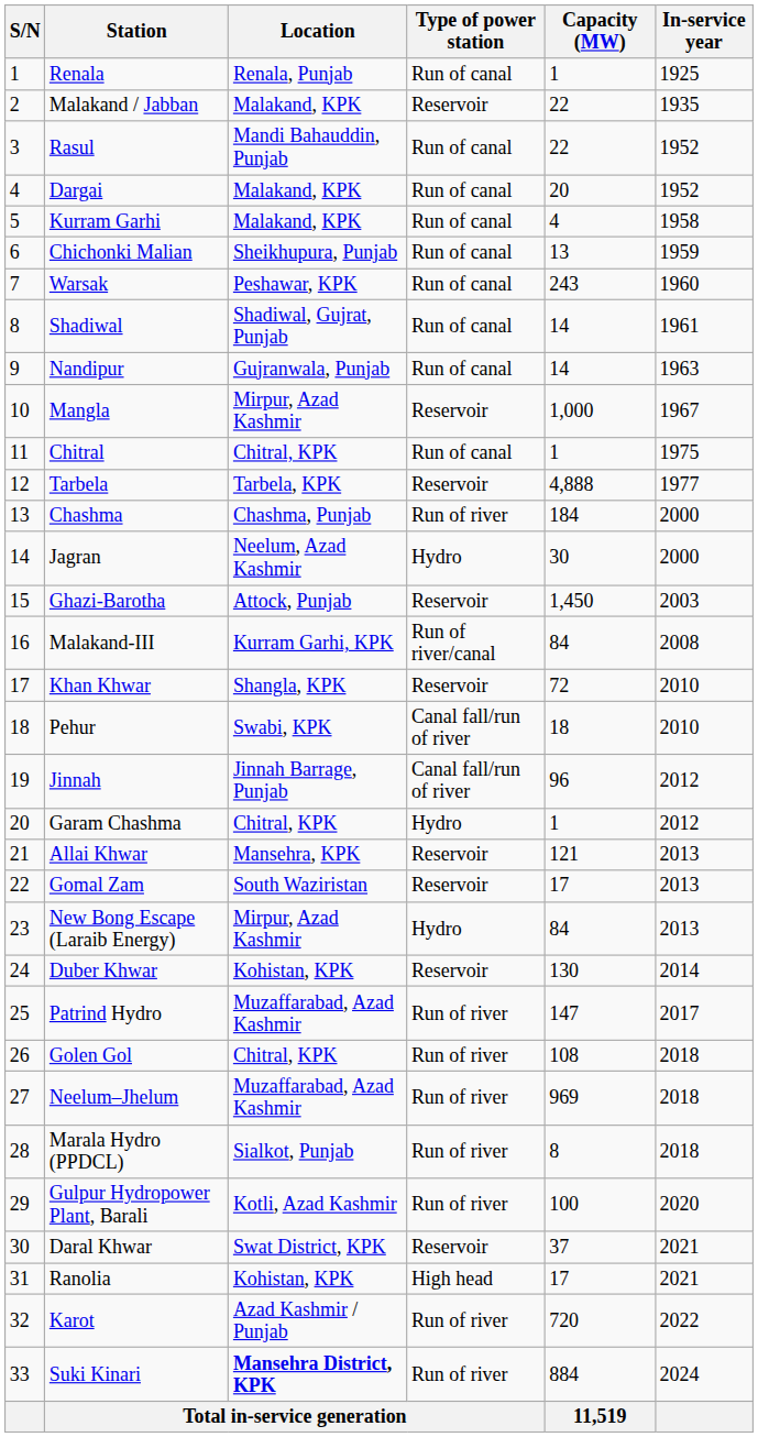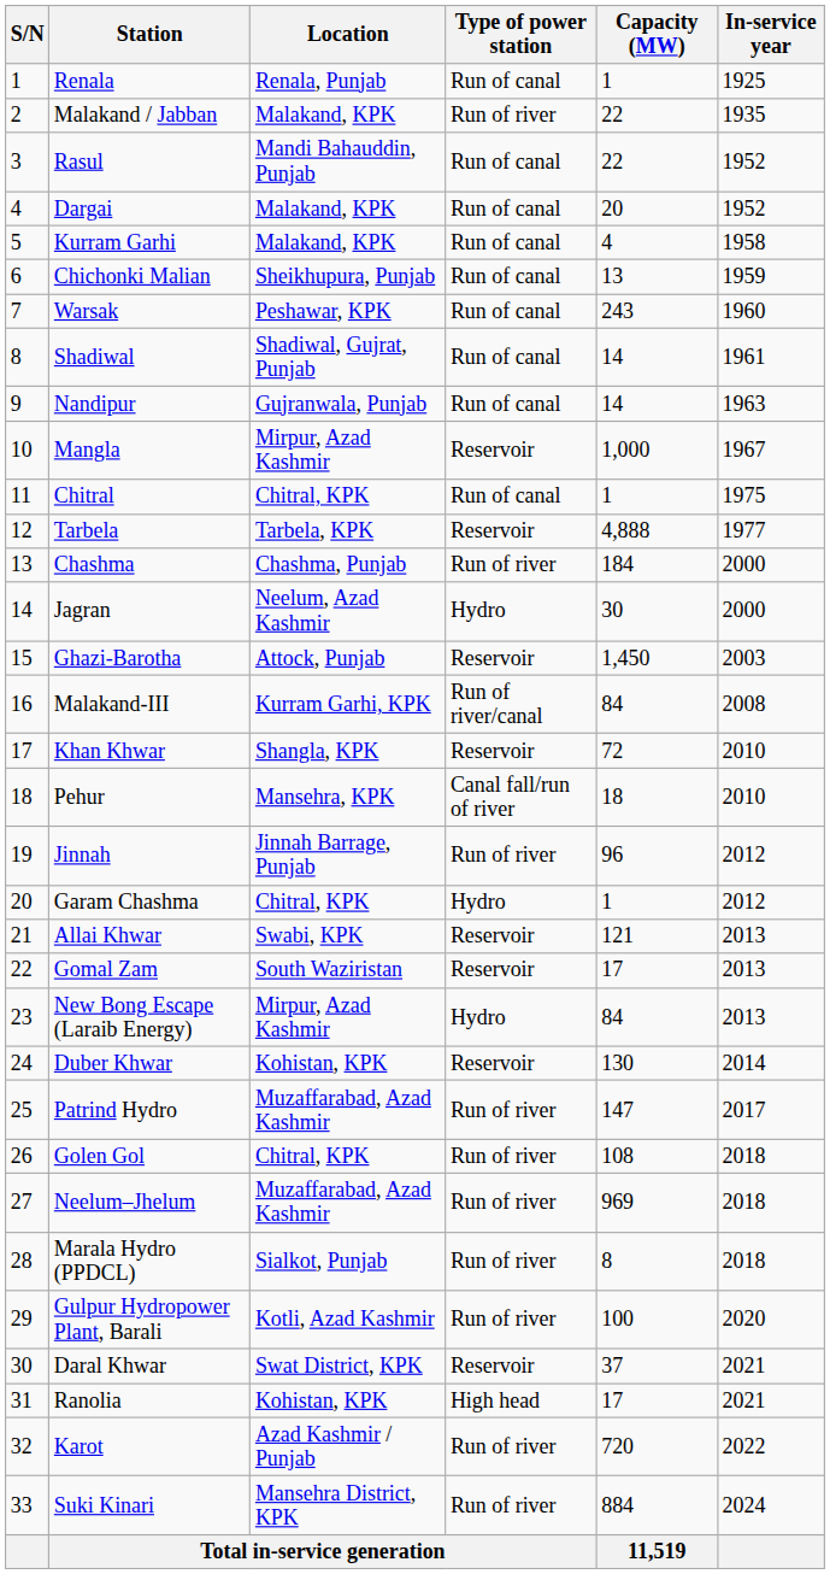Malakand / Jabban | Type of power station: Reservoir -> Run of river
Pehur | Location: Swabi, KPK -> Mansehra, KPK
Jinnah | Type of power station: Canal fall/run of river -> Run of river
Allai Khwar | Location: Mansehra, KPK -> Swabi, KPK
Suki Kinari | Location: bold -> normal
